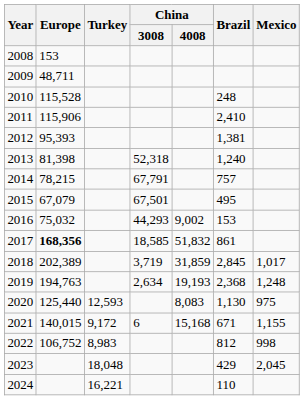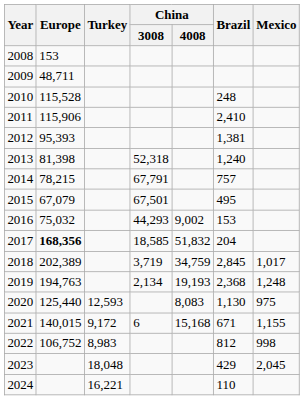2017 | Brazil: 861 -> 204
2018 | China / 4008: 31,859 -> 34,759
2019 | China / 3008: 2,634 -> 2,134
